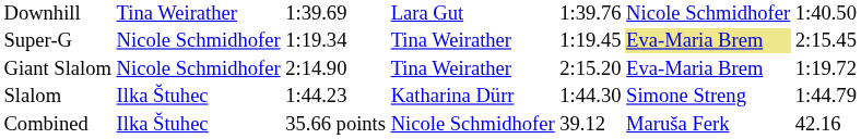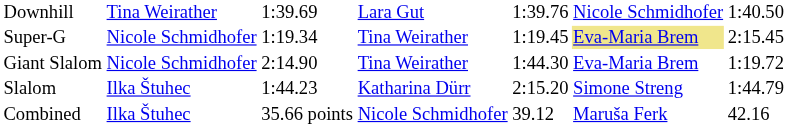Giant Slalom | column 5: 2:15.20 -> 1:44.30
Slalom | column 5: 1:44.30 -> 2:15.20
